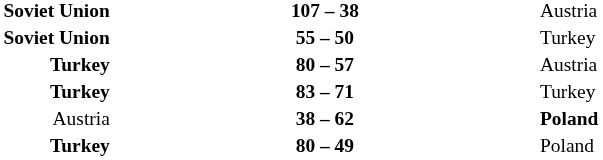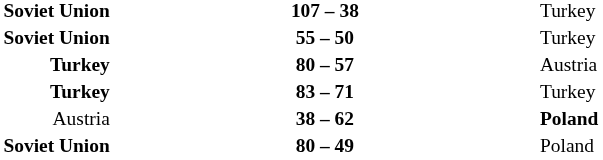107 – 38 | column 3: Austria -> Turkey
80 – 49 | column 1: Turkey -> Soviet Union
